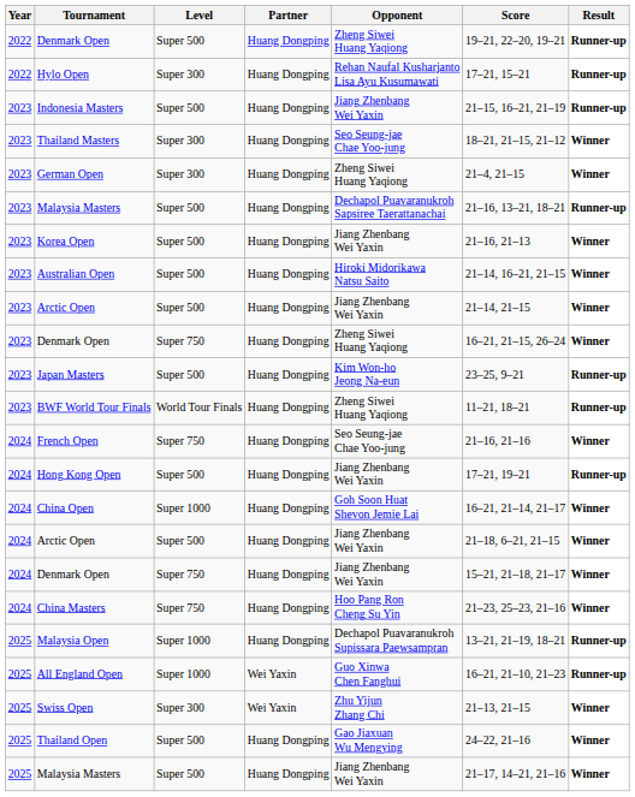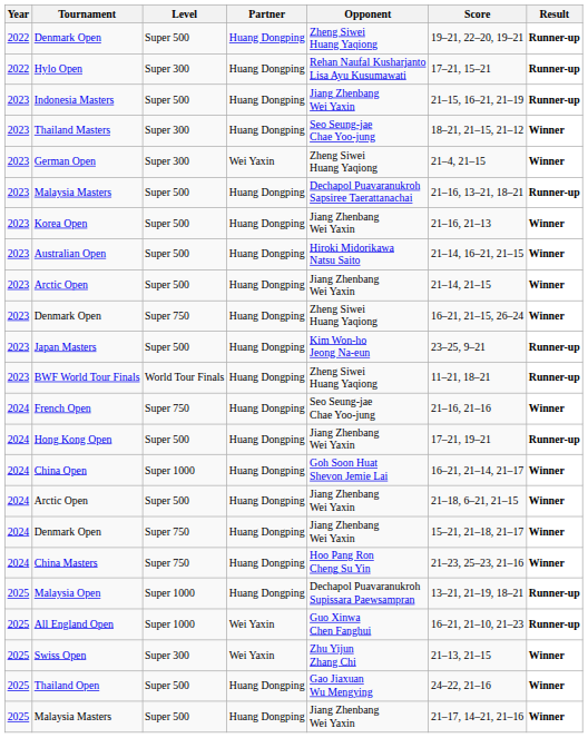German Open | Partner: Huang Dongping -> Wei Yaxin
